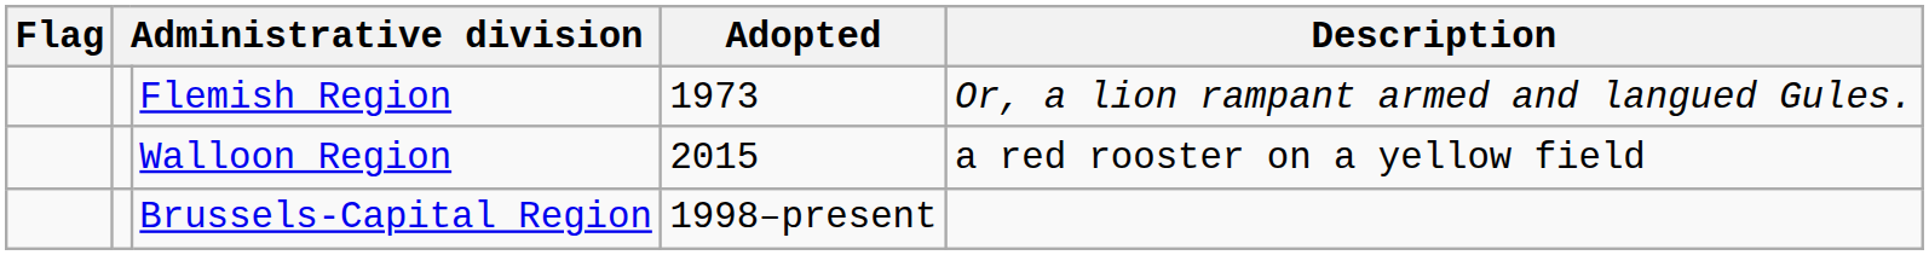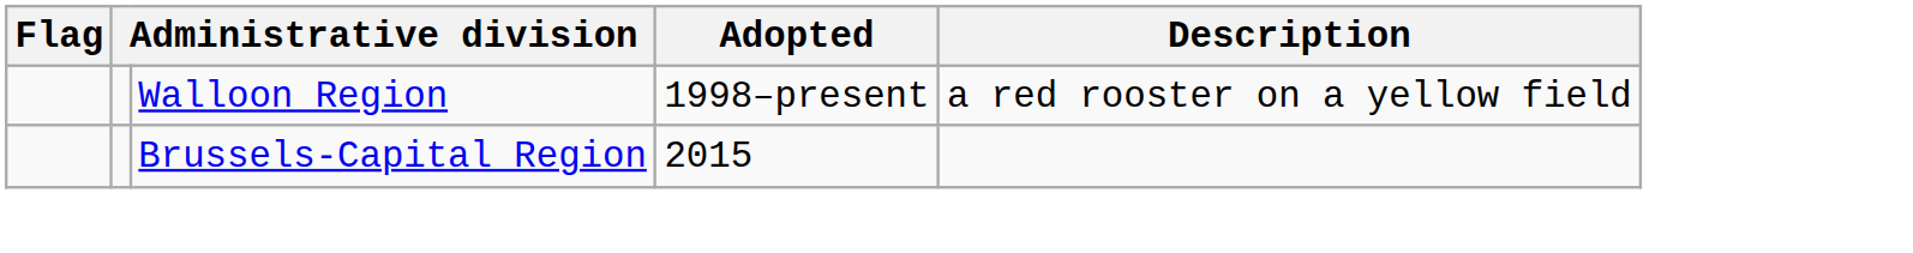- row: Flemish Region | 1973 | Or, a lion rampant armed and langued Gules.
Walloon Region | Adopted: 2015 -> 1998–present
Brussels-Capital Region | Adopted: 1998–present -> 2015
